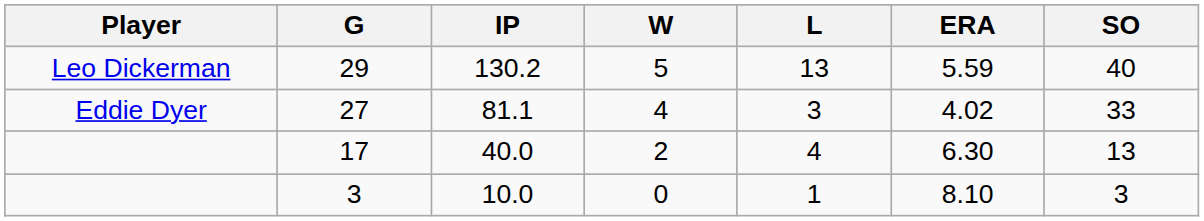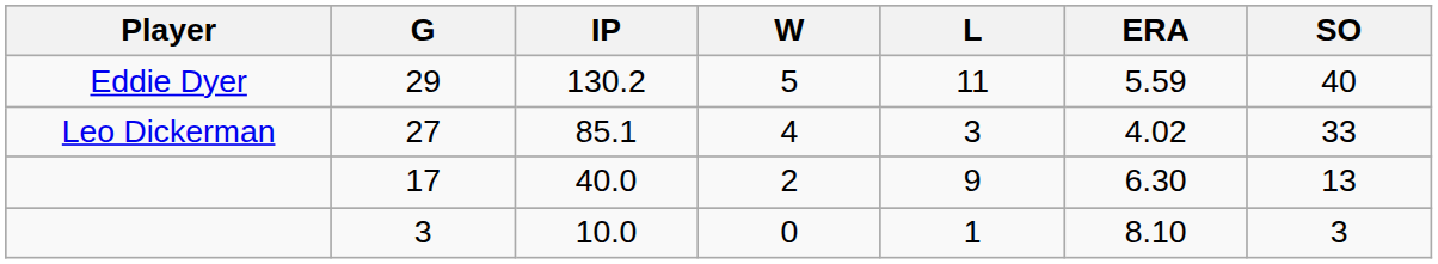29 | Player: Leo Dickerman -> Eddie Dyer
29 | L: 13 -> 11
27 | Player: Eddie Dyer -> Leo Dickerman
27 | IP: 81.1 -> 85.1
17 | L: 4 -> 9
